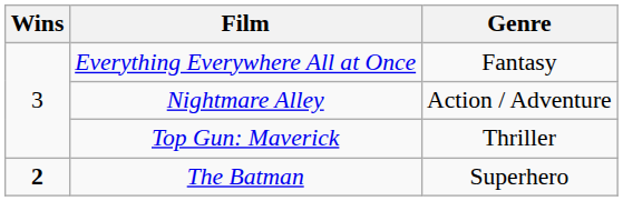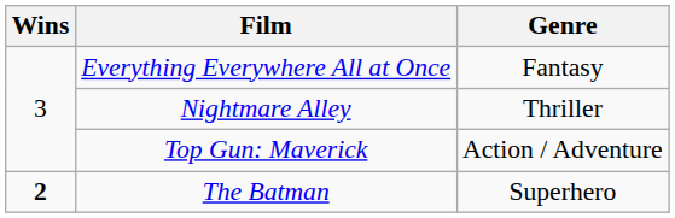Nightmare Alley | Genre: Action / Adventure -> Thriller
Top Gun: Maverick | Genre: Thriller -> Action / Adventure
